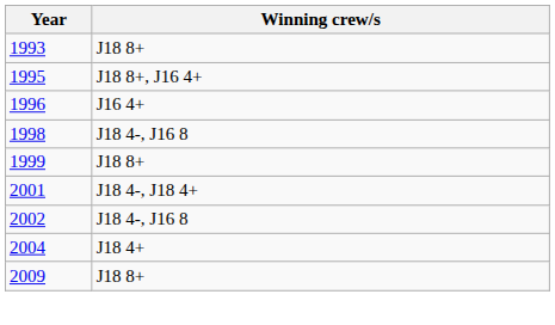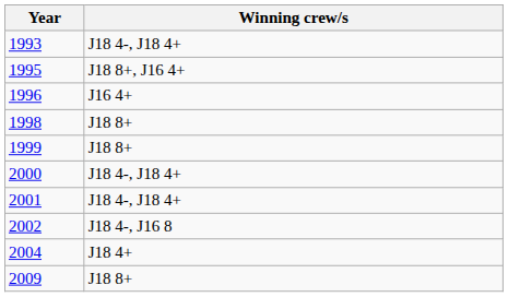1993 | Winning crew/s: J18 8+ -> J18 4-, J18 4+
1998 | Winning crew/s: J18 4-, J16 8 -> J18 8+
+ row: 2000 | J18 4-, J18 4+
